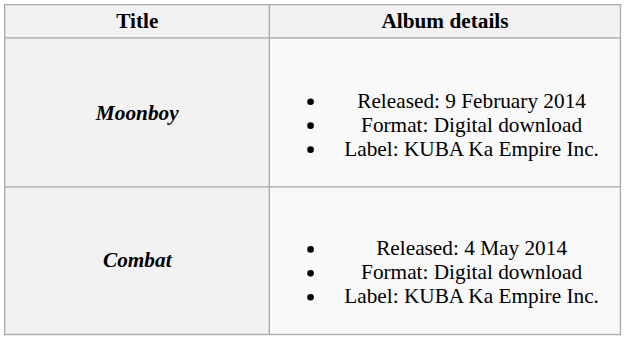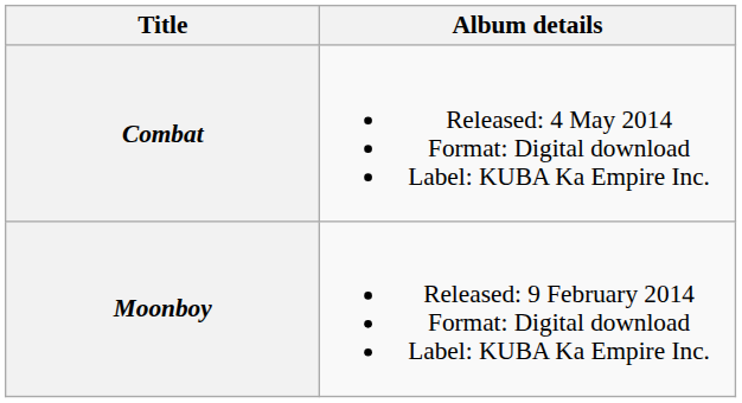rows swapped: Moonboy <-> Combat
